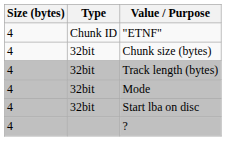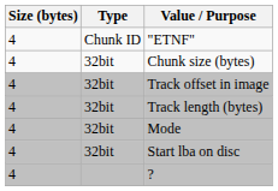+ row: 4 | 32bit | Track offset in image
